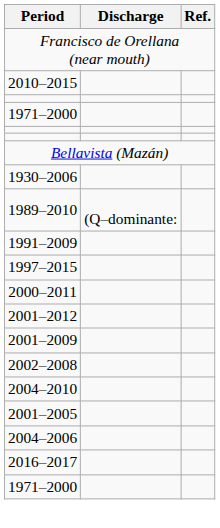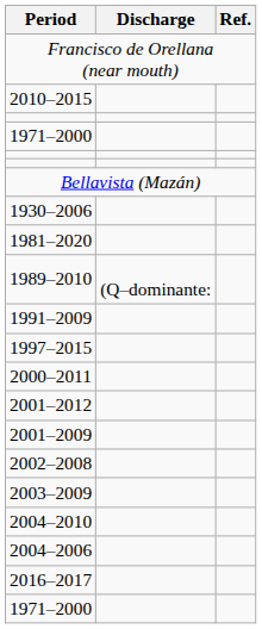+ row: 1981–2020
+ row: 2003–2009
- row: 2001–2005
